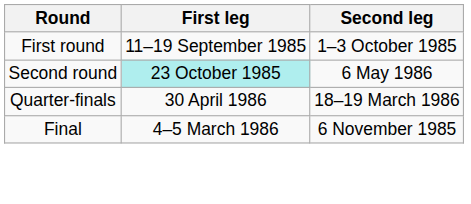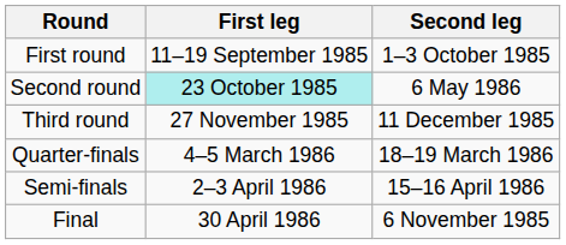+ row: Third round | 27 November 1985 | 11 December 1985
Quarter-finals | First leg: 30 April 1986 -> 4–5 March 1986
+ row: Semi-finals | 2–3 April 1986 | 15–16 April 1986
Final | First leg: 4–5 March 1986 -> 30 April 1986
